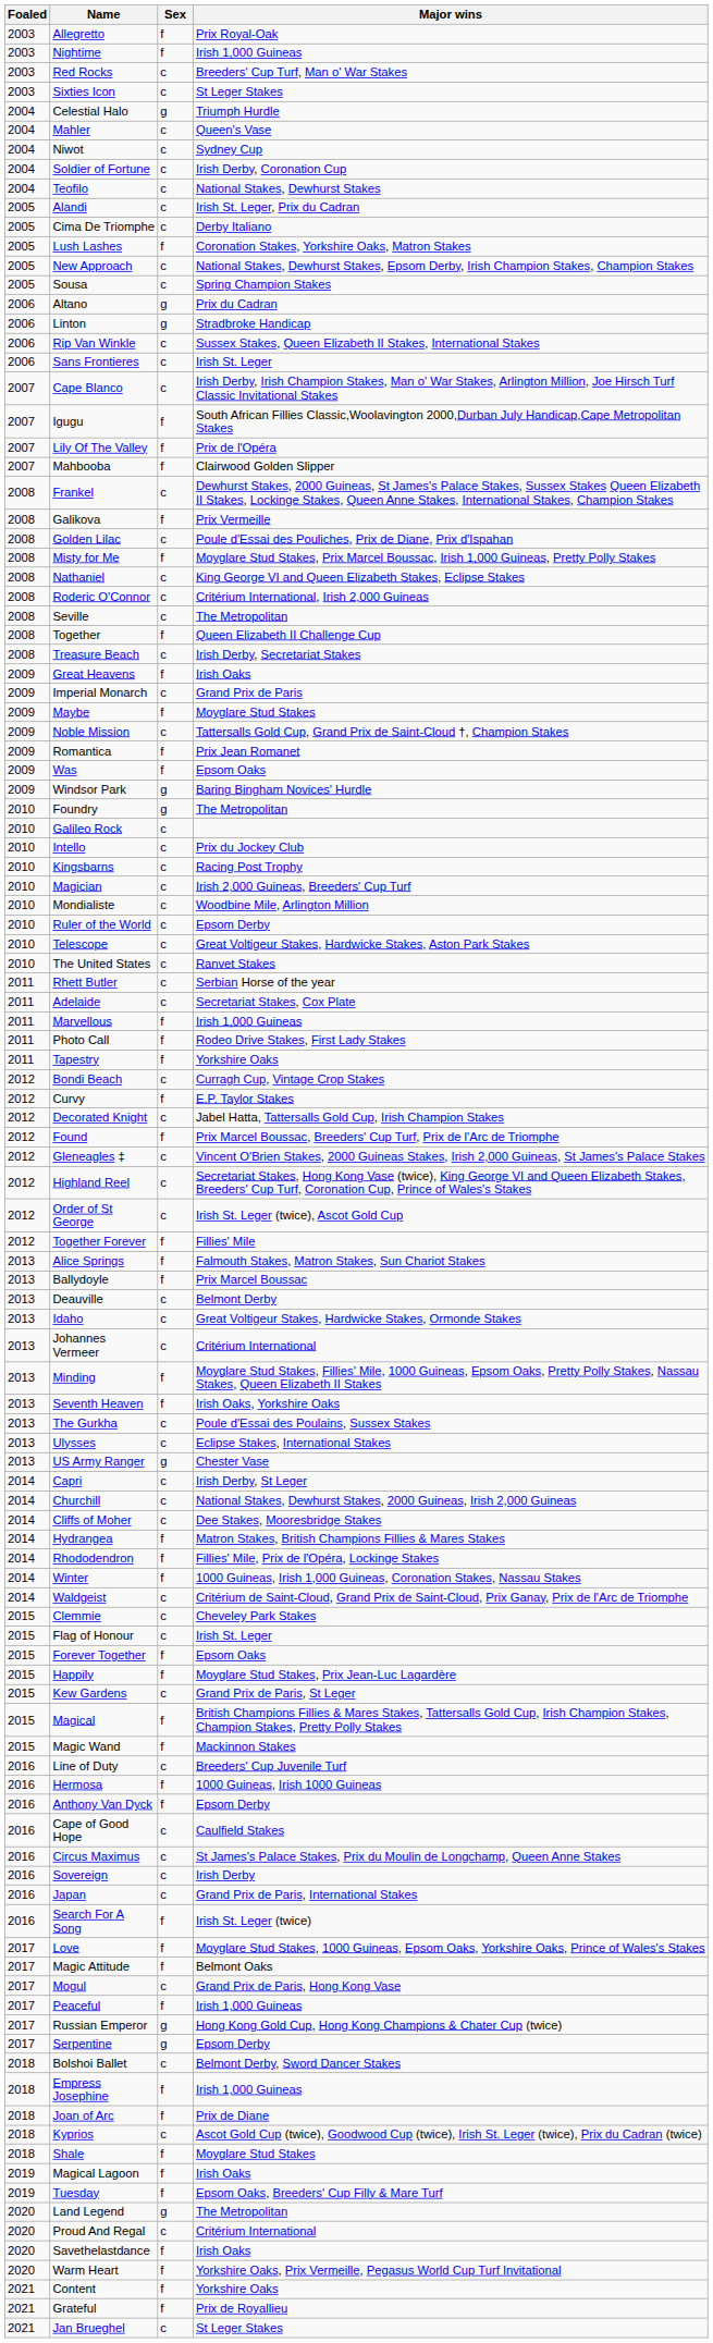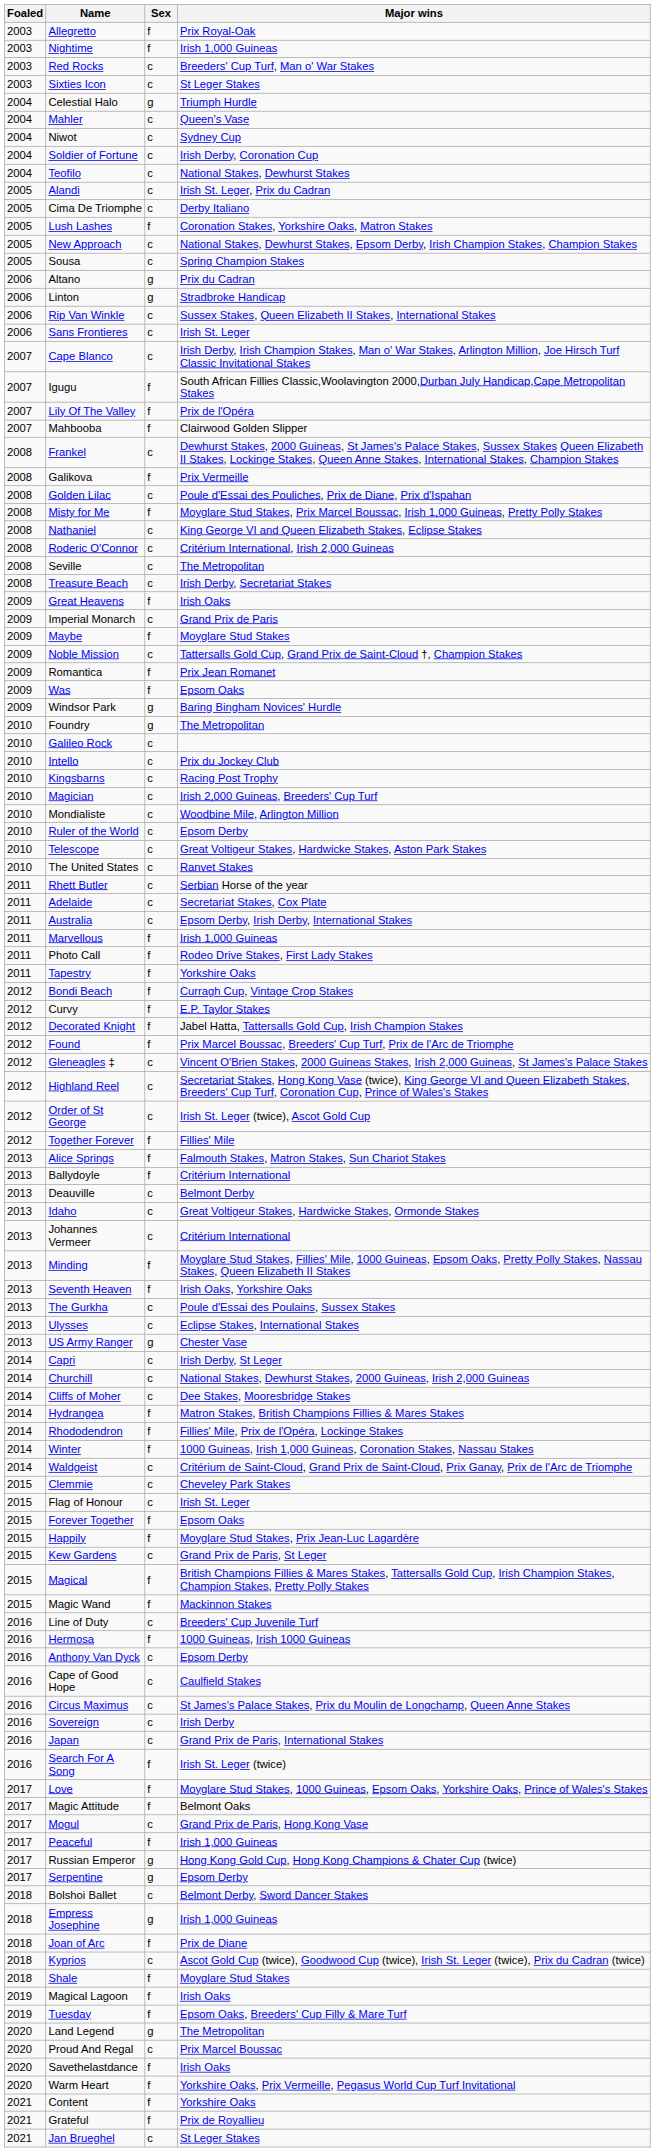- row: 2008 | Together | f | Queen Elizabeth II Challenge Cup
+ row: 2011 | Australia | c | Epsom Derby, Irish Derby, International Stakes
Bondi Beach | Sex: c -> f
Decorated Knight | Sex: c -> f
Ballydoyle | Major wins: Prix Marcel Boussac -> Critérium International
Anthony Van Dyck | Sex: f -> c
Empress Josephine | Sex: f -> g
Proud And Regal | Major wins: Critérium International -> Prix Marcel Boussac
